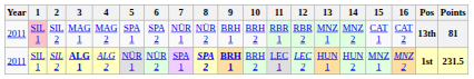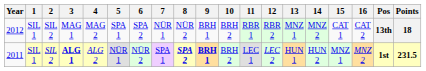MAG 1 | Year: 2011 -> 2012
MAG 1 | 1: pink background -> no background
MAG 1 | Points: 81 -> 18
